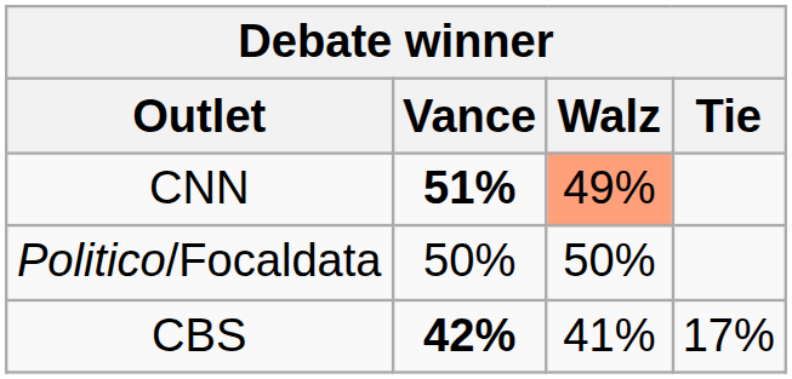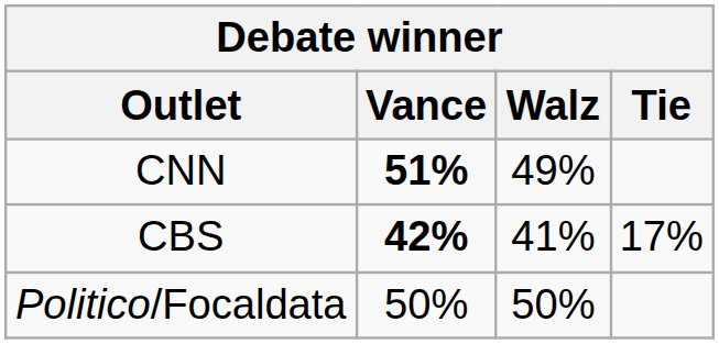CNN | Walz: lightsalmon background -> no background
rows swapped: CBS <-> Politico/Focaldata
